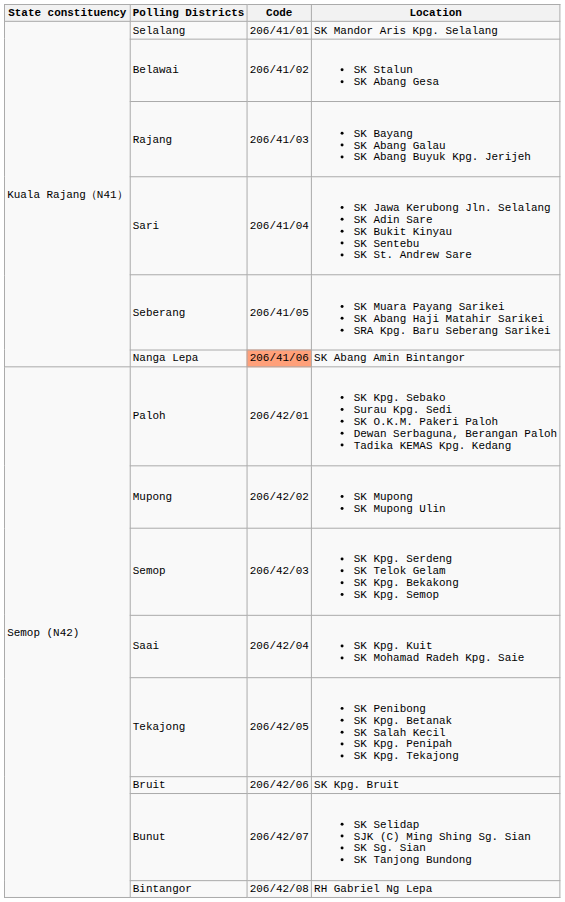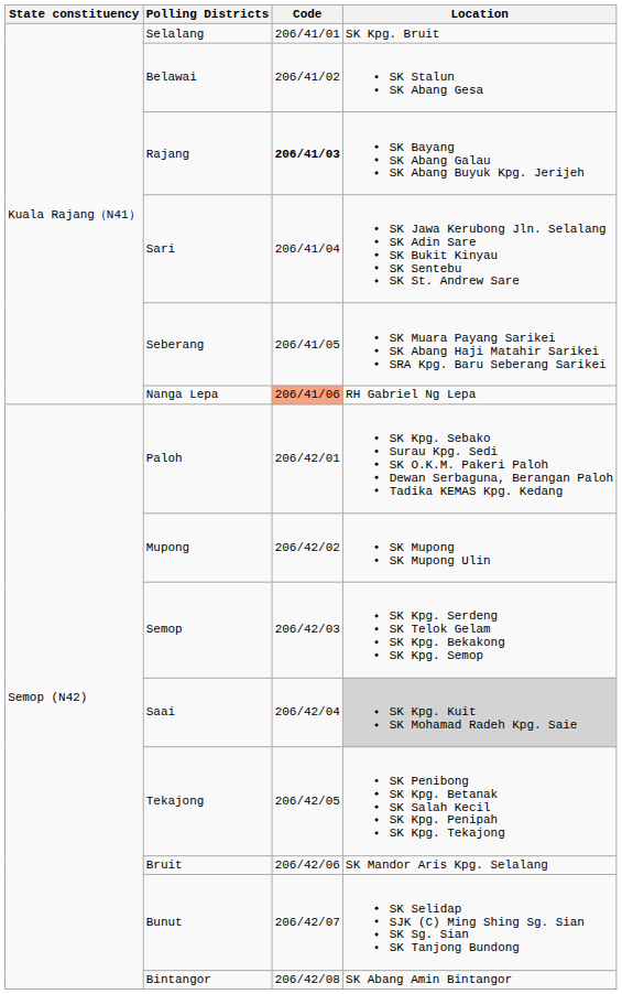Selalang | Location: SK Mandor Aris Kpg. Selalang -> SK Kpg. Bruit
Rajang | Code: normal -> bold
Nanga Lepa | Location: SK Abang Amin Bintangor -> RH Gabriel Ng Lepa
Saai | Location: no background -> lightgrey background
Bruit | Location: SK Kpg. Bruit -> SK Mandor Aris Kpg. Selalang
Bintangor | Location: RH Gabriel Ng Lepa -> SK Abang Amin Bintangor
